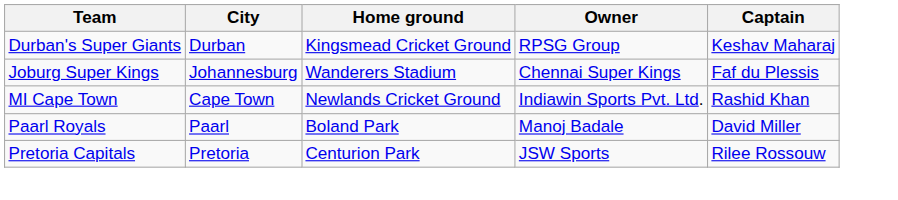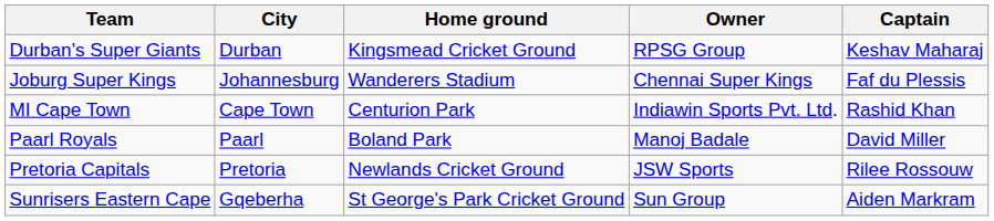MI Cape Town | Home ground: Newlands Cricket Ground -> Centurion Park
Pretoria Capitals | Home ground: Centurion Park -> Newlands Cricket Ground
+ row: Sunrisers Eastern Cape | Gqeberha | St George's Park Cricket Ground | Sun Group | Aiden Markram
